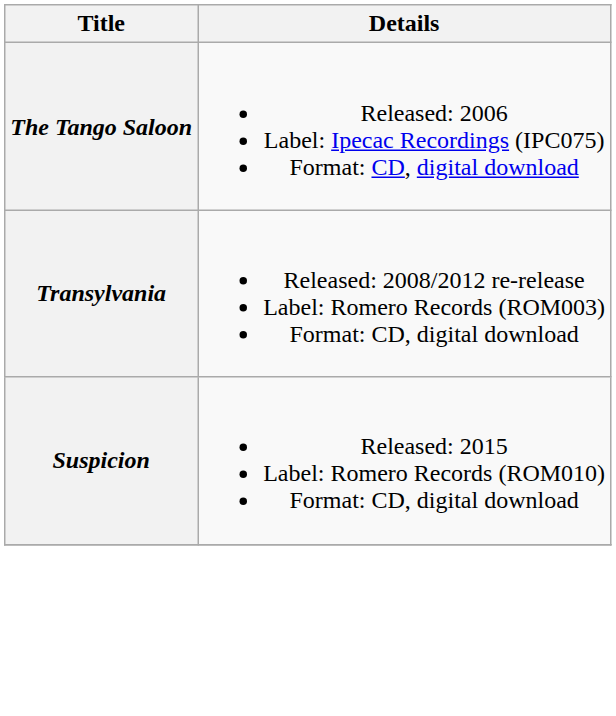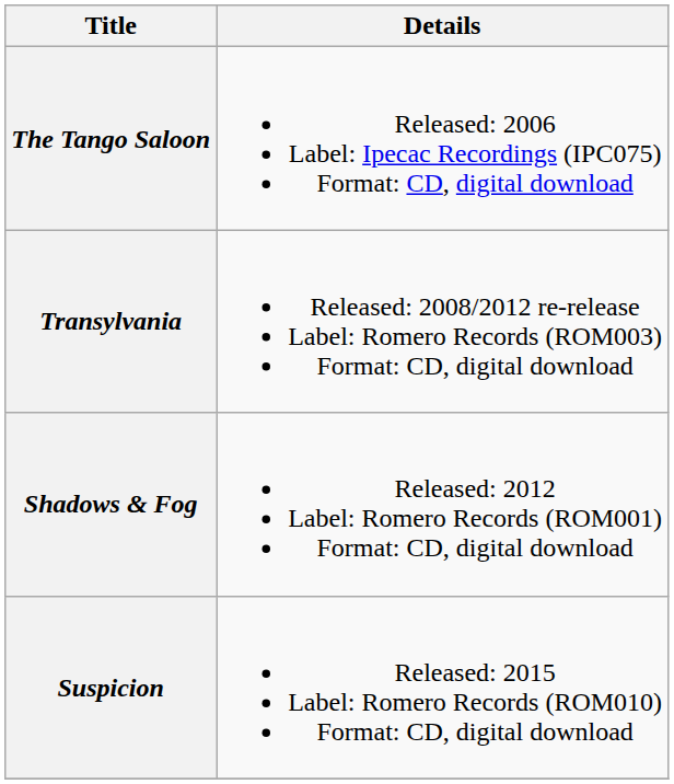+ row: Shadows & Fog | Released: 2012 Label: Romero Records (ROM001) Format: CD, digital download
